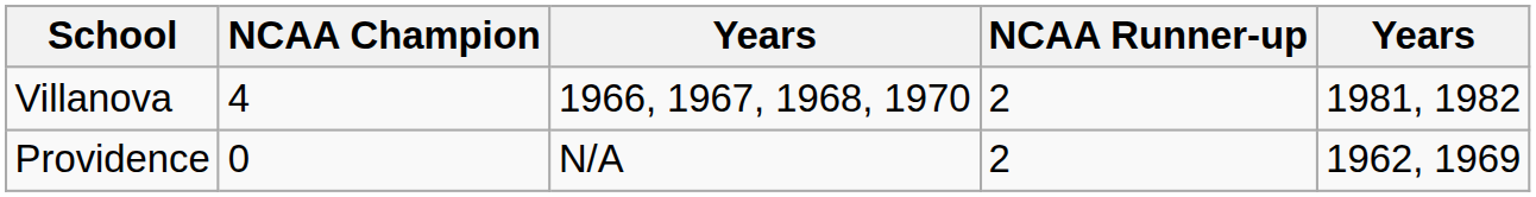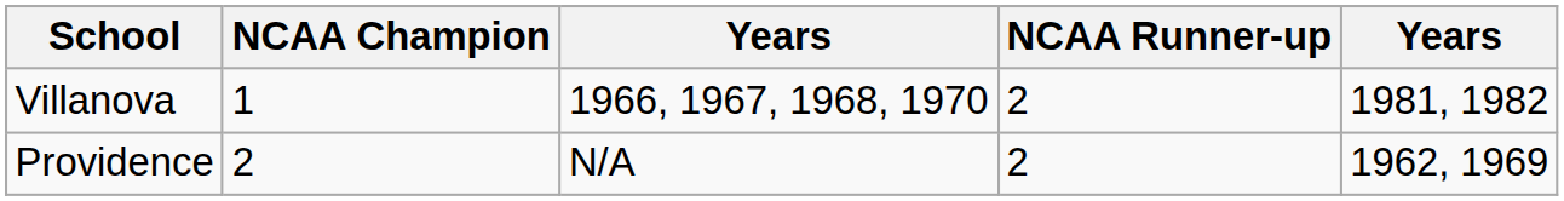Villanova | NCAA Champion: 4 -> 1
Providence | NCAA Champion: 0 -> 2
